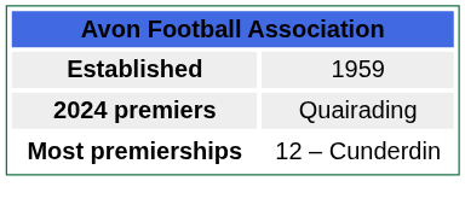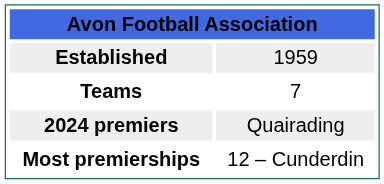+ row: Teams | 7
